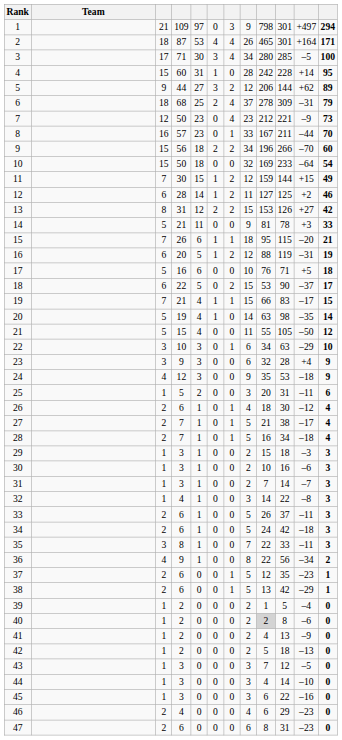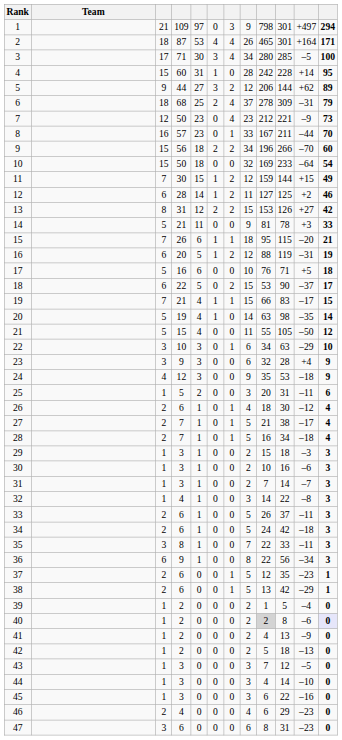36 | column 3: 4 -> 6
36 | column 12: 2 -> 3
40 | column 12: no background -> lavender background
47 | column 3: 2 -> 3
